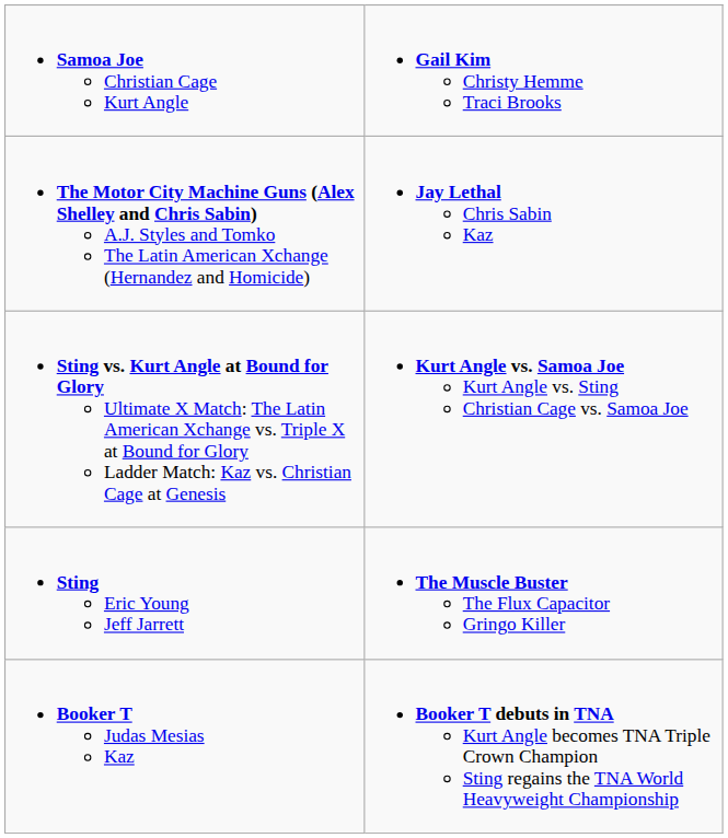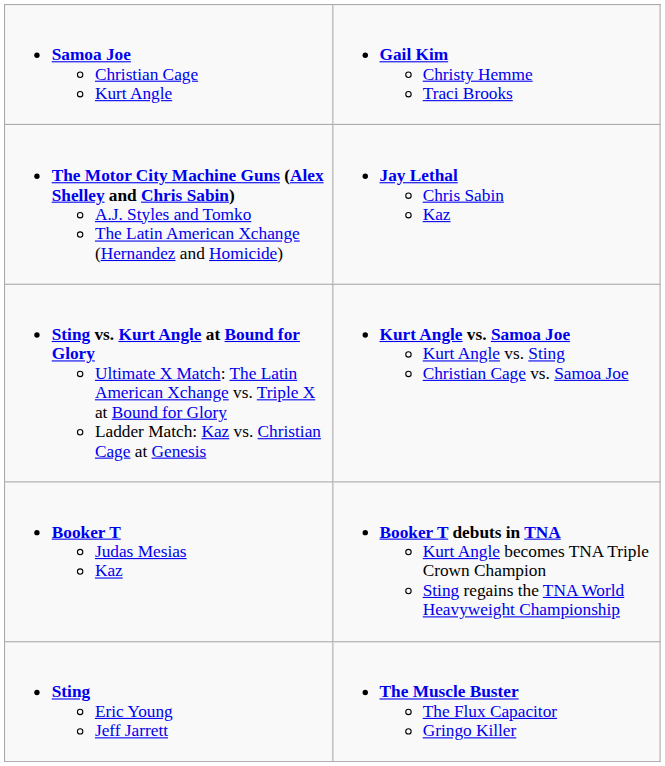rows swapped: Booker T Judas Mesias Kaz <-> Sting Eric Young Jeff Jarrett
